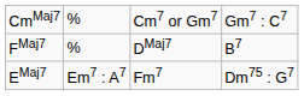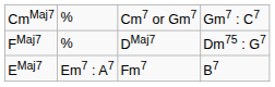FMaj7 | column 4: B7 -> Dm75 : G7
EMaj7 | column 4: Dm75 : G7 -> B7
